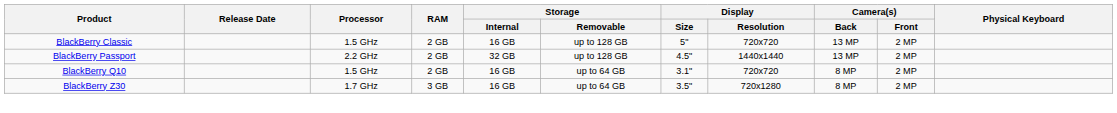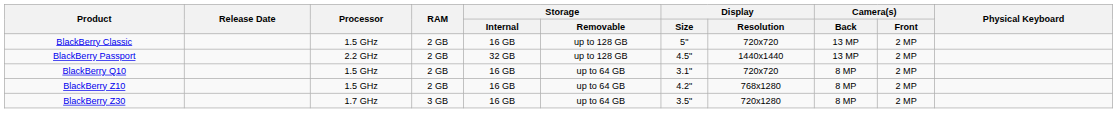+ row: BlackBerry Z10 | 1.5 GHz | 2 GB | 16 GB | up to 64 GB | 4.2" | 768x1280 | 8 MP | 2 MP
